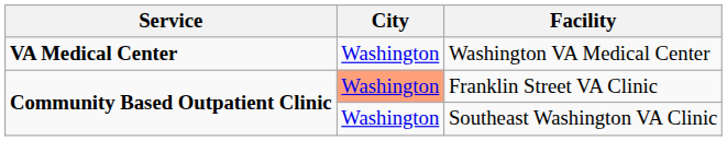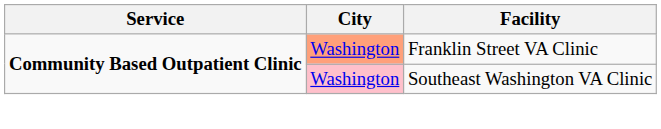- row: VA Medical Center | Washington | Washington VA Medical Center
Southeast Washington VA Clinic | City: no background -> pink background
